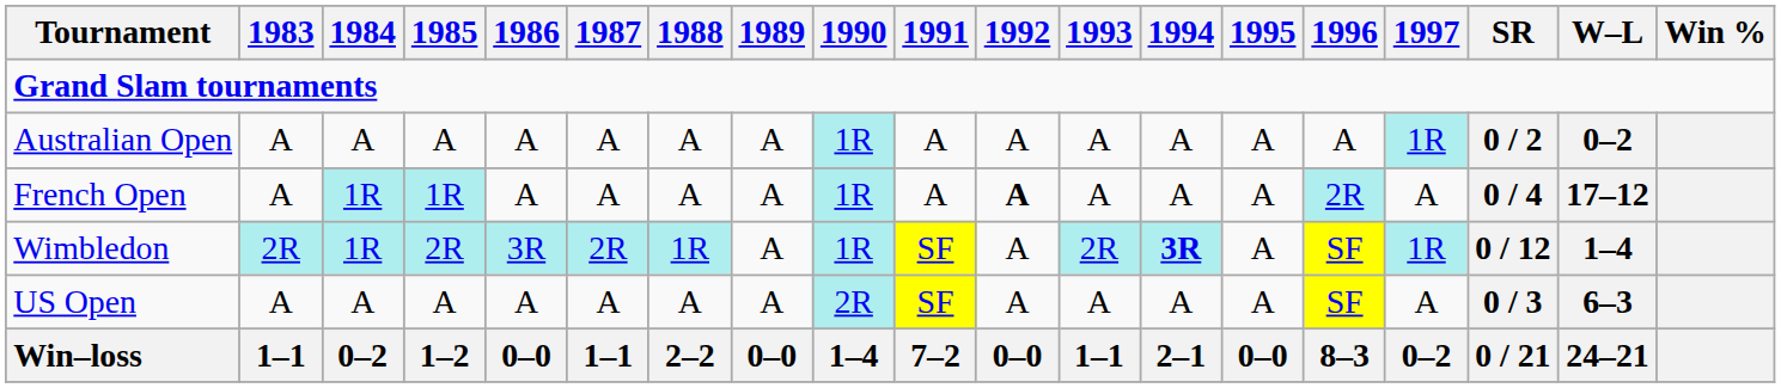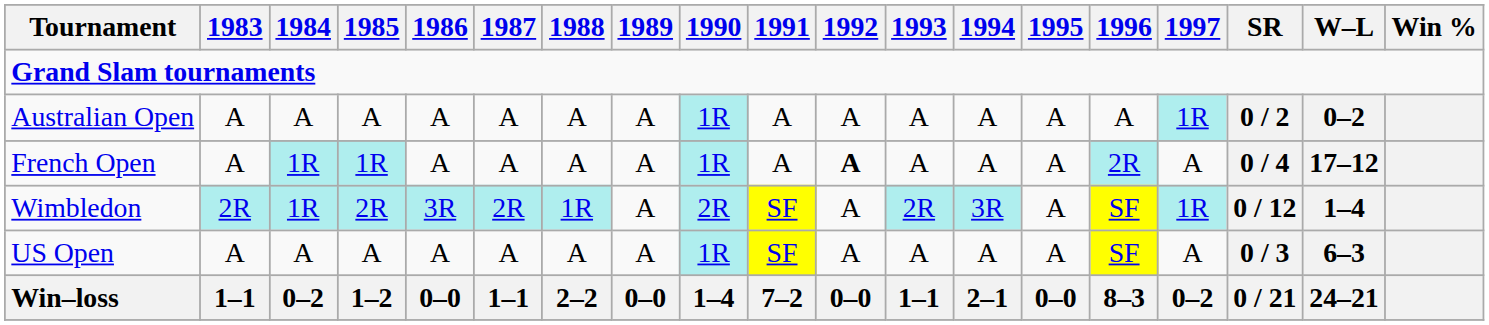Wimbledon | 1990: 1R -> 2R
Wimbledon | 1994: bold -> normal
US Open | 1990: 2R -> 1R
